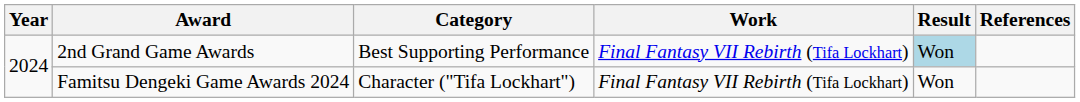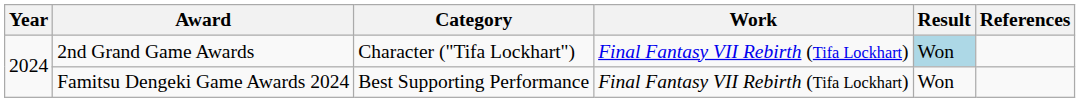2nd Grand Game Awards | Category: Best Supporting Performance -> Character ("Tifa Lockhart")
Famitsu Dengeki Game Awards 2024 | Category: Character ("Tifa Lockhart") -> Best Supporting Performance
